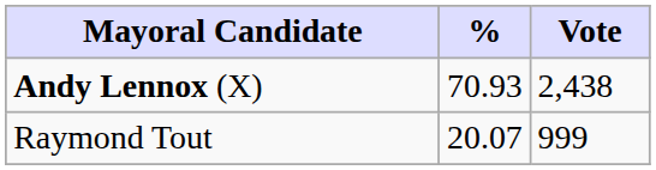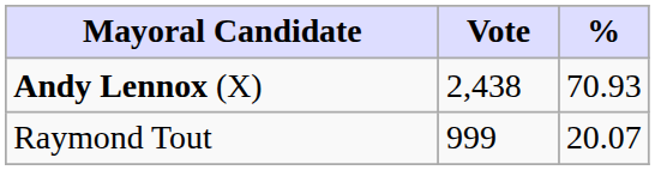columns swapped: Vote <-> %
